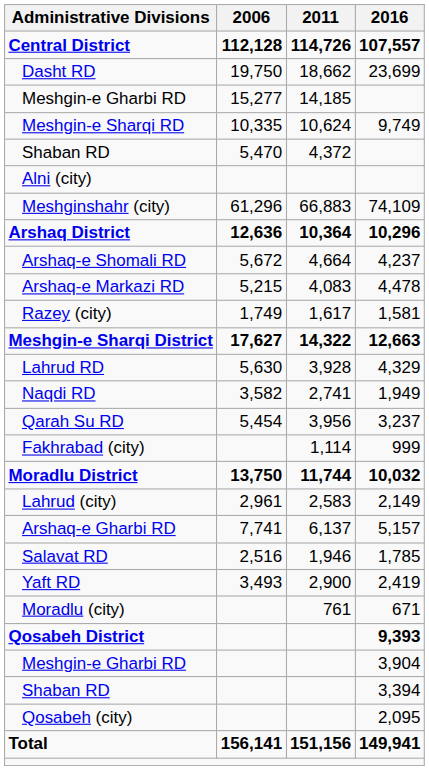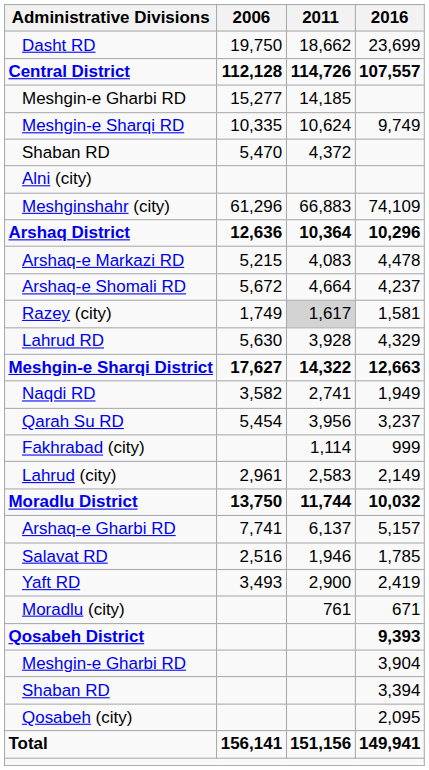rows swapped: Central District <-> Dasht RD
rows swapped: Arshaq-e Markazi RD <-> Arshaq-e Shomali RD
Razey (city) | 2011: no background -> lightgrey background
rows swapped: Meshgin-e Sharqi District <-> Lahrud RD
rows swapped: Lahrud (city) <-> Moradlu District
